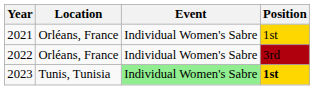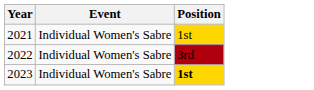- column: Location | Orléans, France | Orléans, France | Tunis, Tunisia
2023 | Event: lightgreen background -> no background
